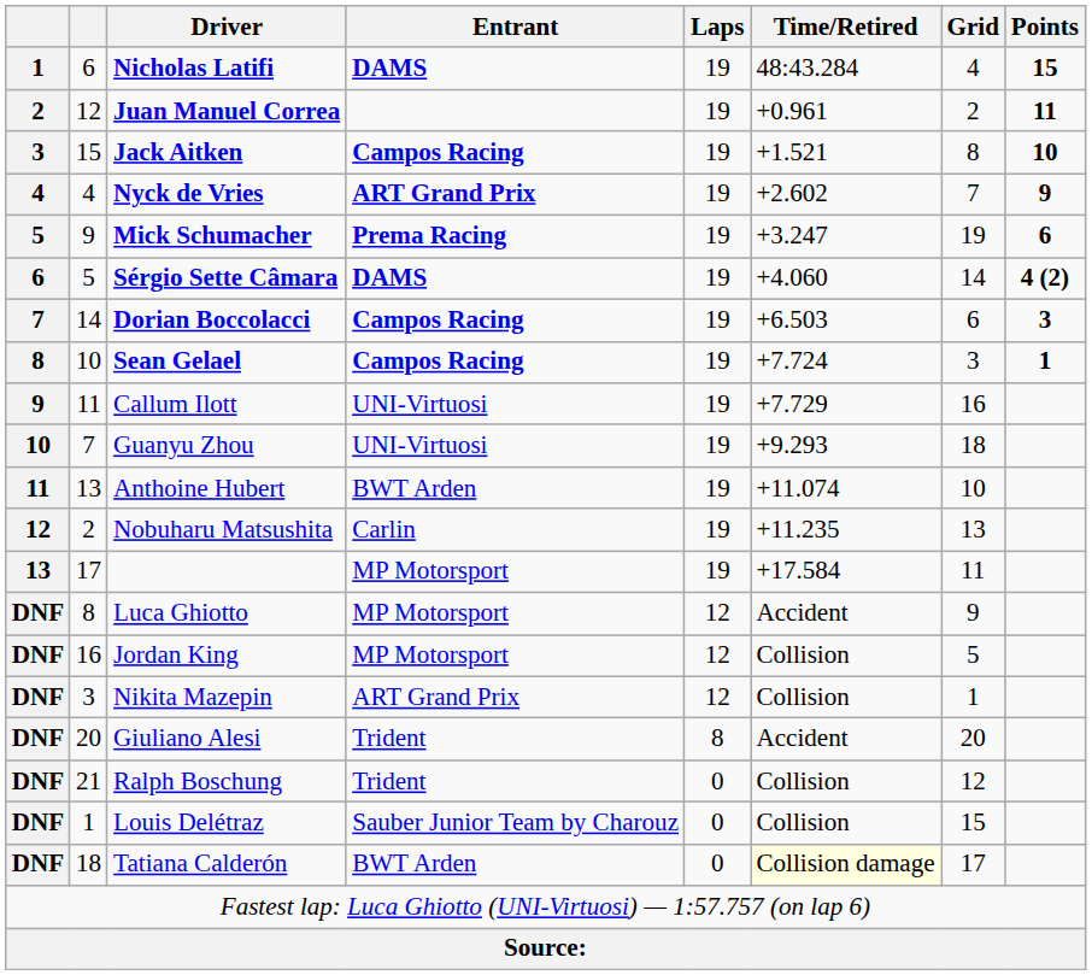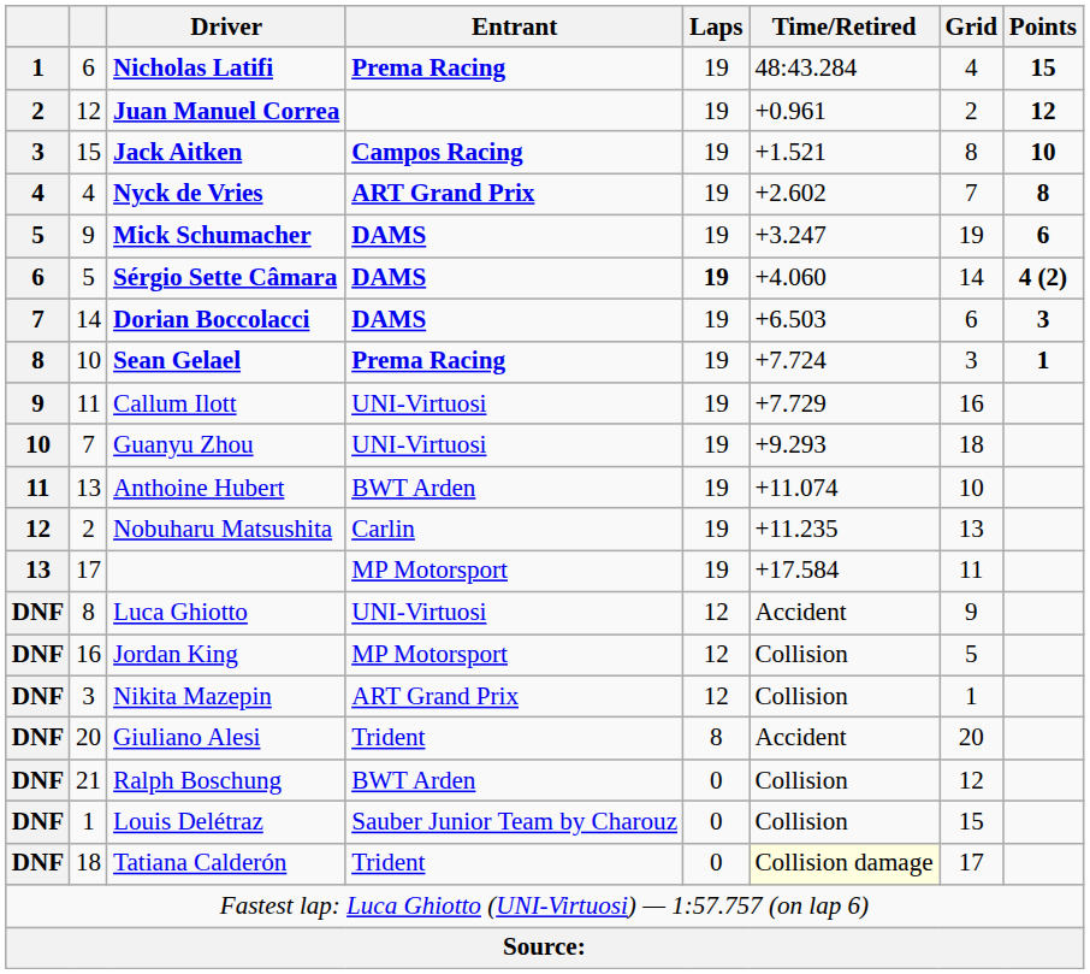Nicholas Latifi | Entrant: DAMS -> Prema Racing
Juan Manuel Correa | Points: 11 -> 12
Nyck de Vries | Points: 9 -> 8
Mick Schumacher | Entrant: Prema Racing -> DAMS
Sérgio Sette Câmara | Laps: normal -> bold
Dorian Boccolacci | Entrant: Campos Racing -> DAMS
Sean Gelael | Entrant: Campos Racing -> Prema Racing
Luca Ghiotto | Entrant: MP Motorsport -> UNI-Virtuosi
Ralph Boschung | Entrant: Trident -> BWT Arden
Tatiana Calderón | Entrant: BWT Arden -> Trident
